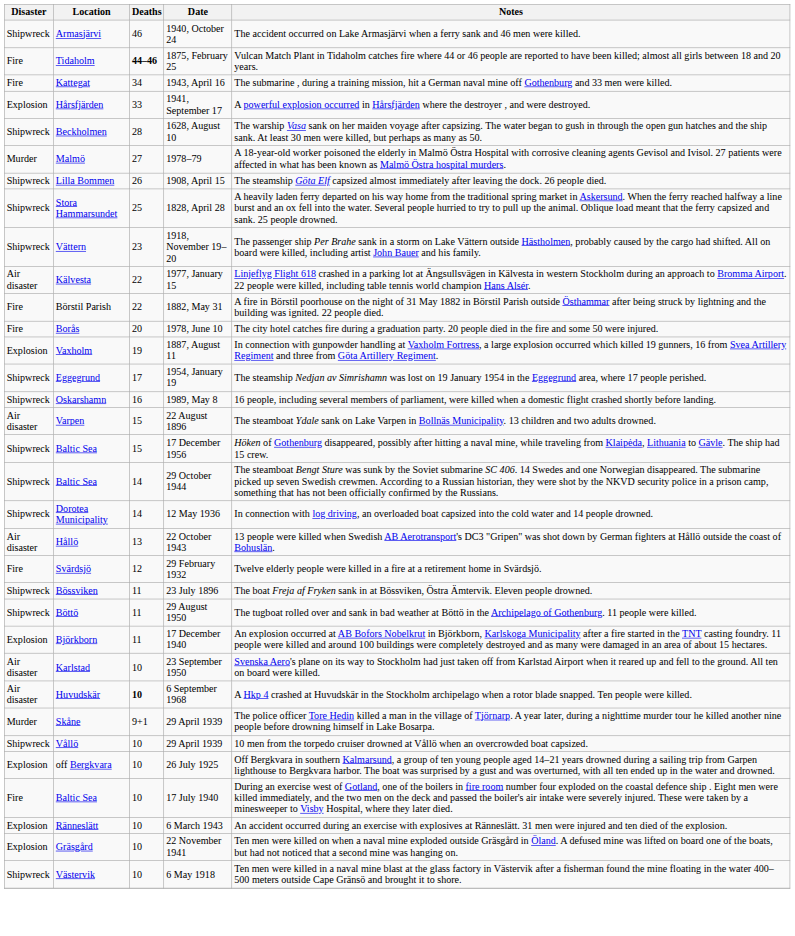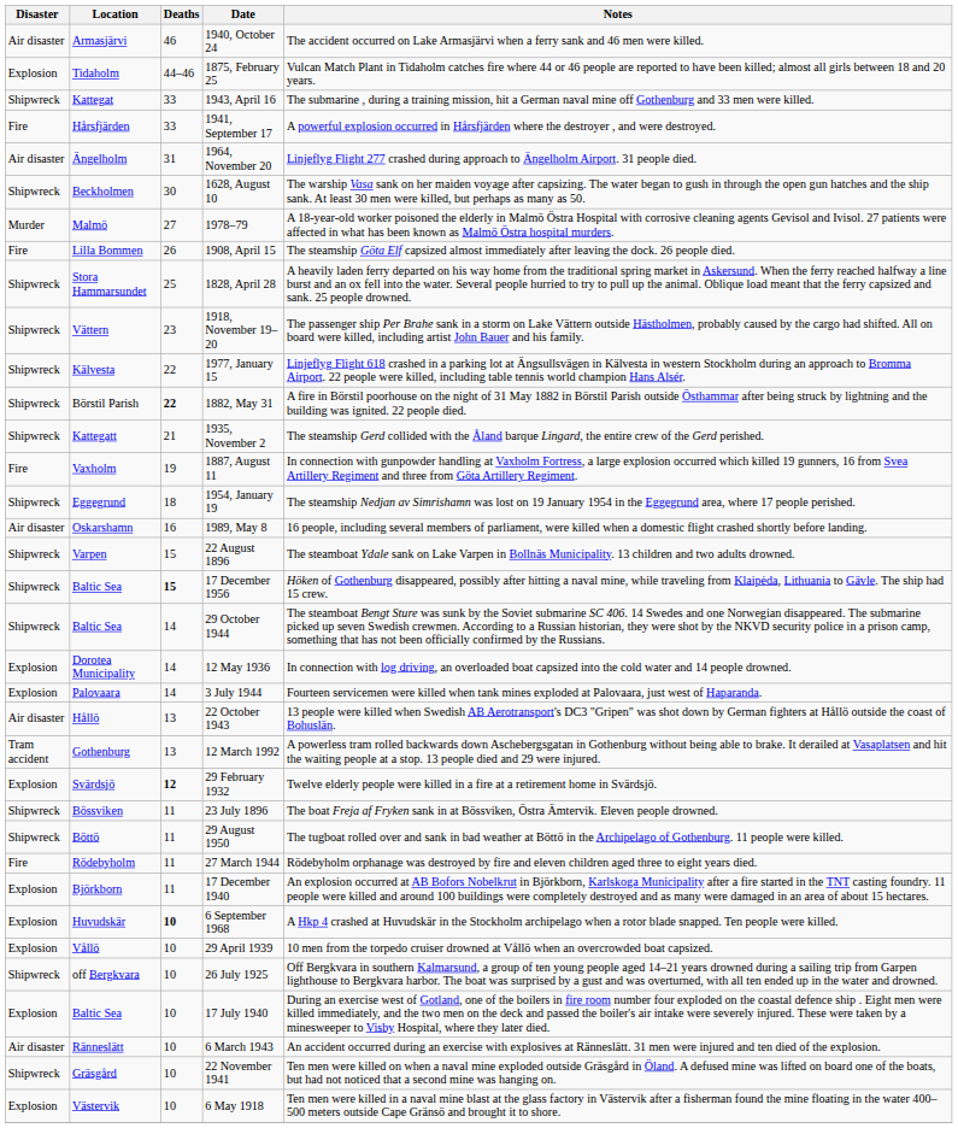1940, October 24 | Disaster: Shipwreck -> Air disaster
1875, February 25 | Disaster: Fire -> Explosion
1875, February 25 | Deaths: bold -> normal
1943, April 16 | Disaster: Fire -> Shipwreck
1943, April 16 | Deaths: 34 -> 33
1941, September 17 | Disaster: Explosion -> Fire
+ row: Air disaster | Ängelholm | 31 | 1964, November 20 | Linjeflyg Flight 277 crashed during approach to Ängelholm Airport. 31 people died.
1628, August 10 | Deaths: 28 -> 30
1908, April 15 | Disaster: Shipwreck -> Fire
1977, January 15 | Disaster: Air disaster -> Shipwreck
1882, May 31 | Disaster: Fire -> Shipwreck
1882, May 31 | Deaths: normal -> bold
+ row: Shipwreck | Kattegatt | 21 | 1935, November 2 | The steamship Gerd collided with the Åland barque Lingard, the entire crew of the Gerd perished.
- row: Fire | Borås | 20 | 1978, June 10 | The city hotel catches fire during a graduation party. 20 people died in the fire and some 50 were injured.
1887, August 11 | Disaster: Explosion -> Fire
1954, January 19 | Deaths: 17 -> 18
1989, May 8 | Disaster: Shipwreck -> Air disaster
22 August 1896 | Disaster: Air disaster -> Shipwreck
17 December 1956 | Deaths: normal -> bold
12 May 1936 | Disaster: Shipwreck -> Explosion
+ row: Explosion | Palovaara | 14 | 3 July 1944 | Fourteen servicemen were killed when tank mines exploded at Palovaara, just west of Haparanda.
+ row: Tram accident | Gothenburg | 13 | 12 March 1992 | A powerless tram rolled backwards down Aschebergsgatan in Gothenburg without being able to brake. It derailed at Vasaplatsen and hit the waiting people at a stop. 13 people died and 29 were injured.
29 February 1932 | Disaster: Fire -> Explosion
29 February 1932 | Deaths: normal -> bold
+ row: Fire | Rödebyholm | 11 | 27 March 1944 | Rödebyholm orphanage was destroyed by fire and eleven children aged three to eight years died.
- row: Air disaster | Karlstad | 10 | 23 September 1950 | Svenska Aero's plane on its way to Stockholm had just taken off from Karlstad Airport when it reared up and fell to the ground. All ten on board were killed.
6 September 1968 | Disaster: Air disaster -> Explosion
- row: Murder | Skåne | 9+1 | 29 April 1939 | The police officer Tore Hedin killed a man in the village of Tjörnarp. A year later, during a nighttime murder tour he killed another nine people before drowning himself in Lake Bosarpa.
Vållö / 29 April 1939 | Disaster: Shipwreck -> Explosion
26 July 1925 | Disaster: Explosion -> Shipwreck
17 July 1940 | Disaster: Fire -> Explosion
6 March 1943 | Disaster: Explosion -> Air disaster
22 November 1941 | Disaster: Explosion -> Shipwreck
6 May 1918 | Disaster: Shipwreck -> Explosion
